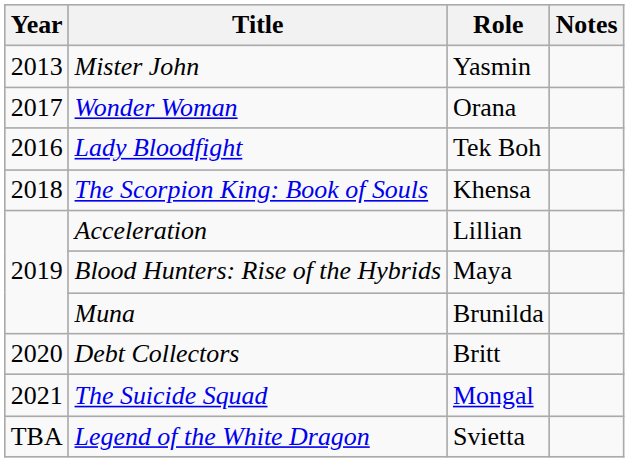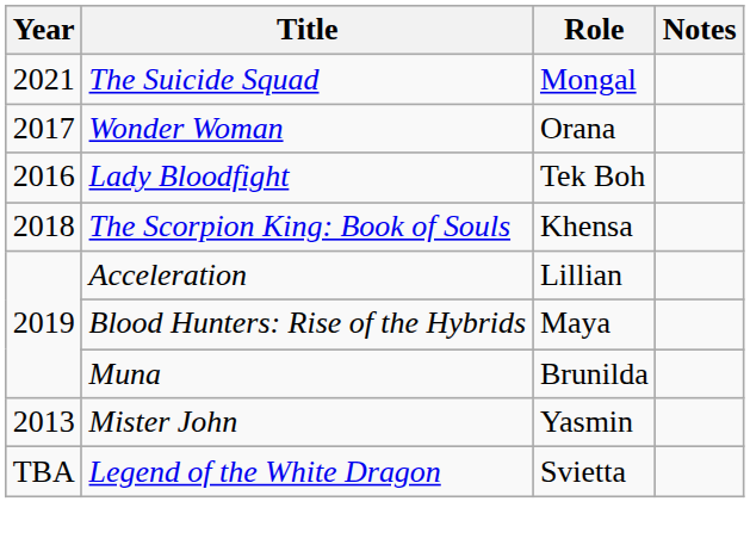rows swapped: Mister John <-> The Suicide Squad
- row: 2020 | Debt Collectors | Britt
